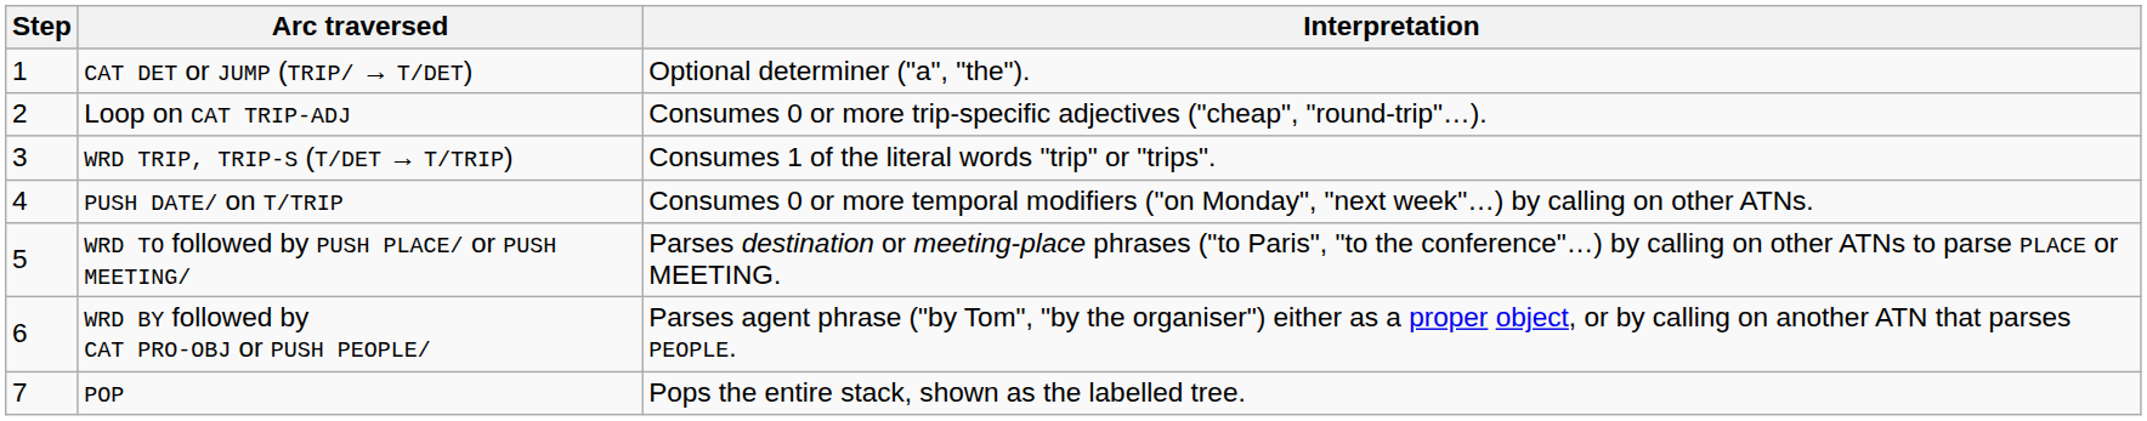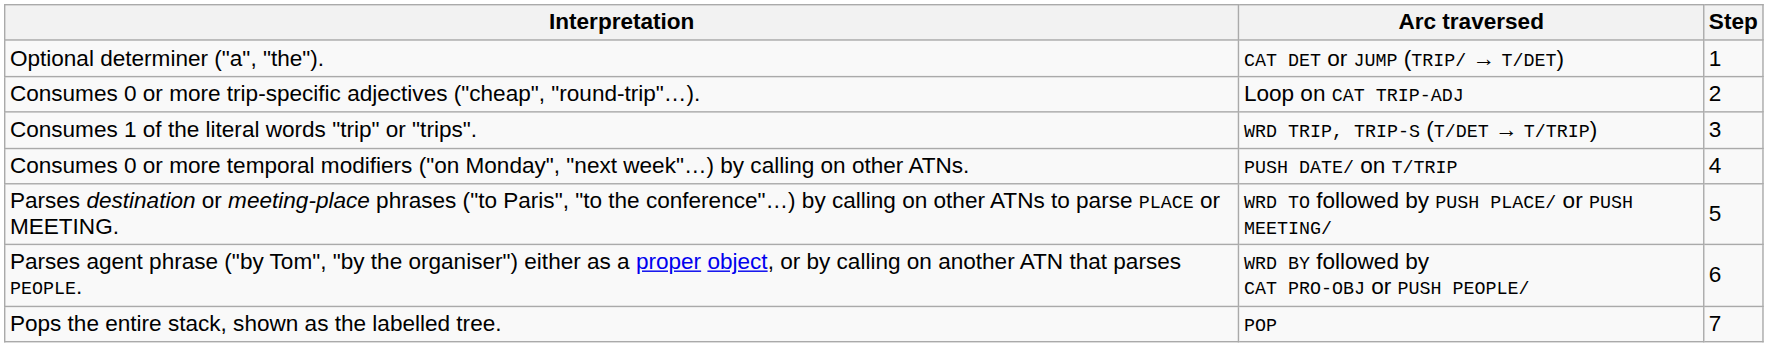columns swapped: Step <-> Interpretation
